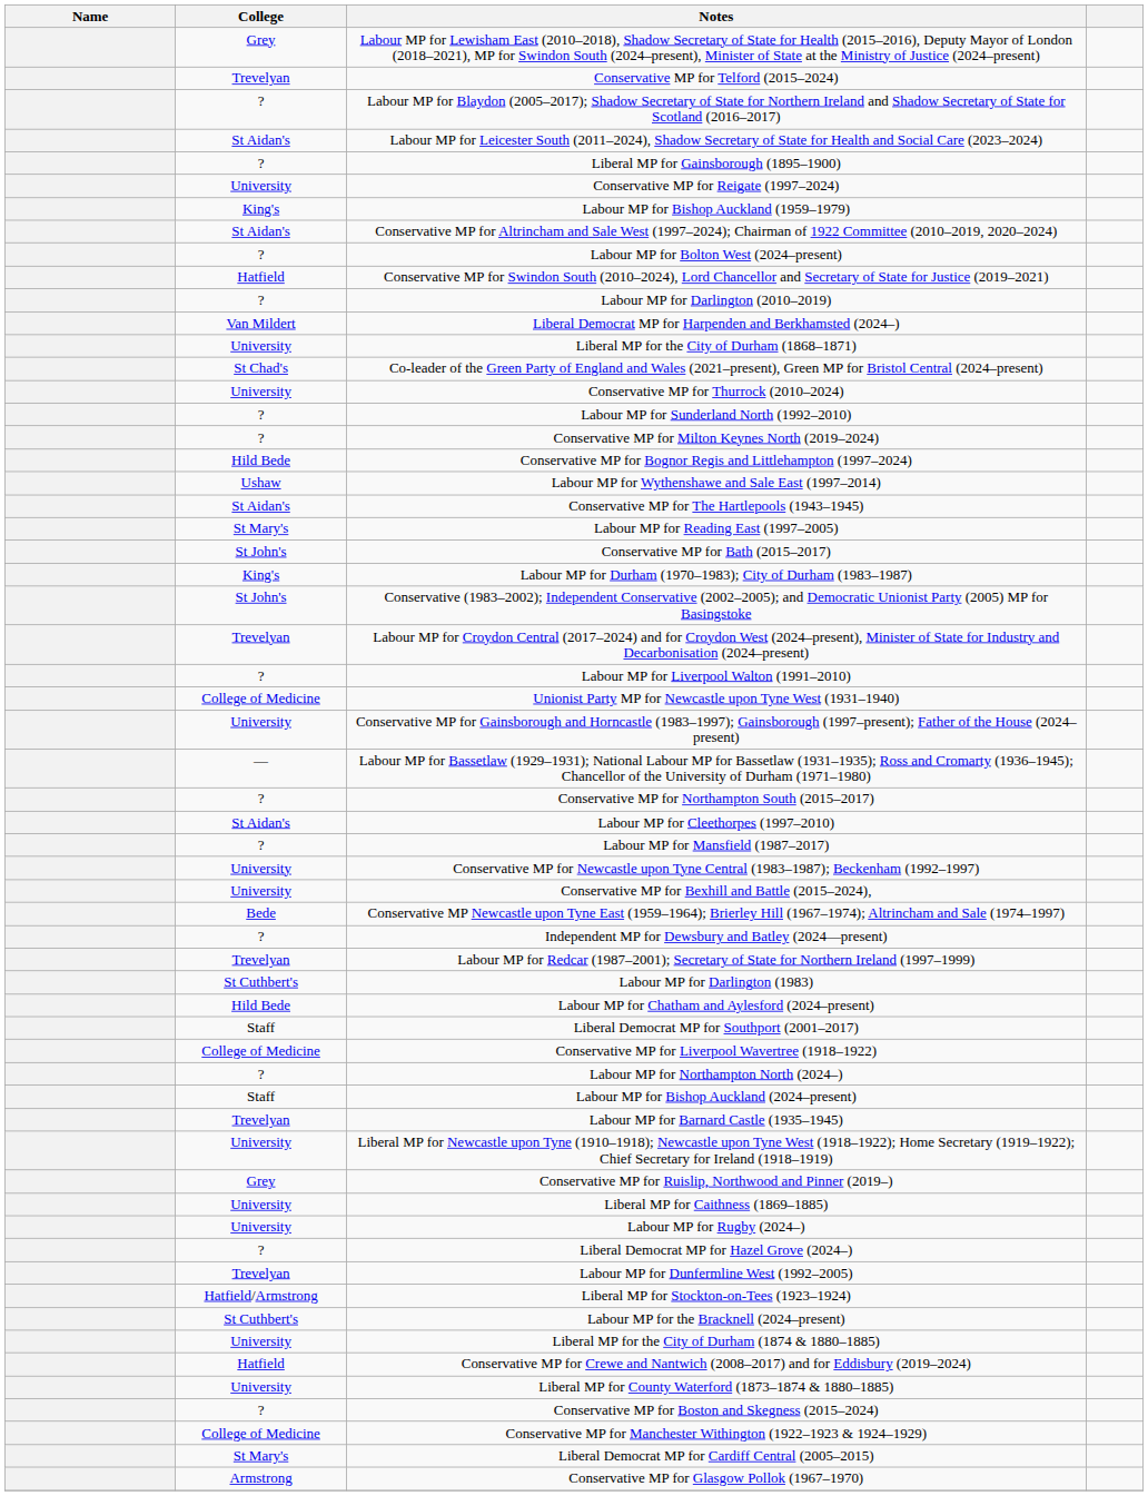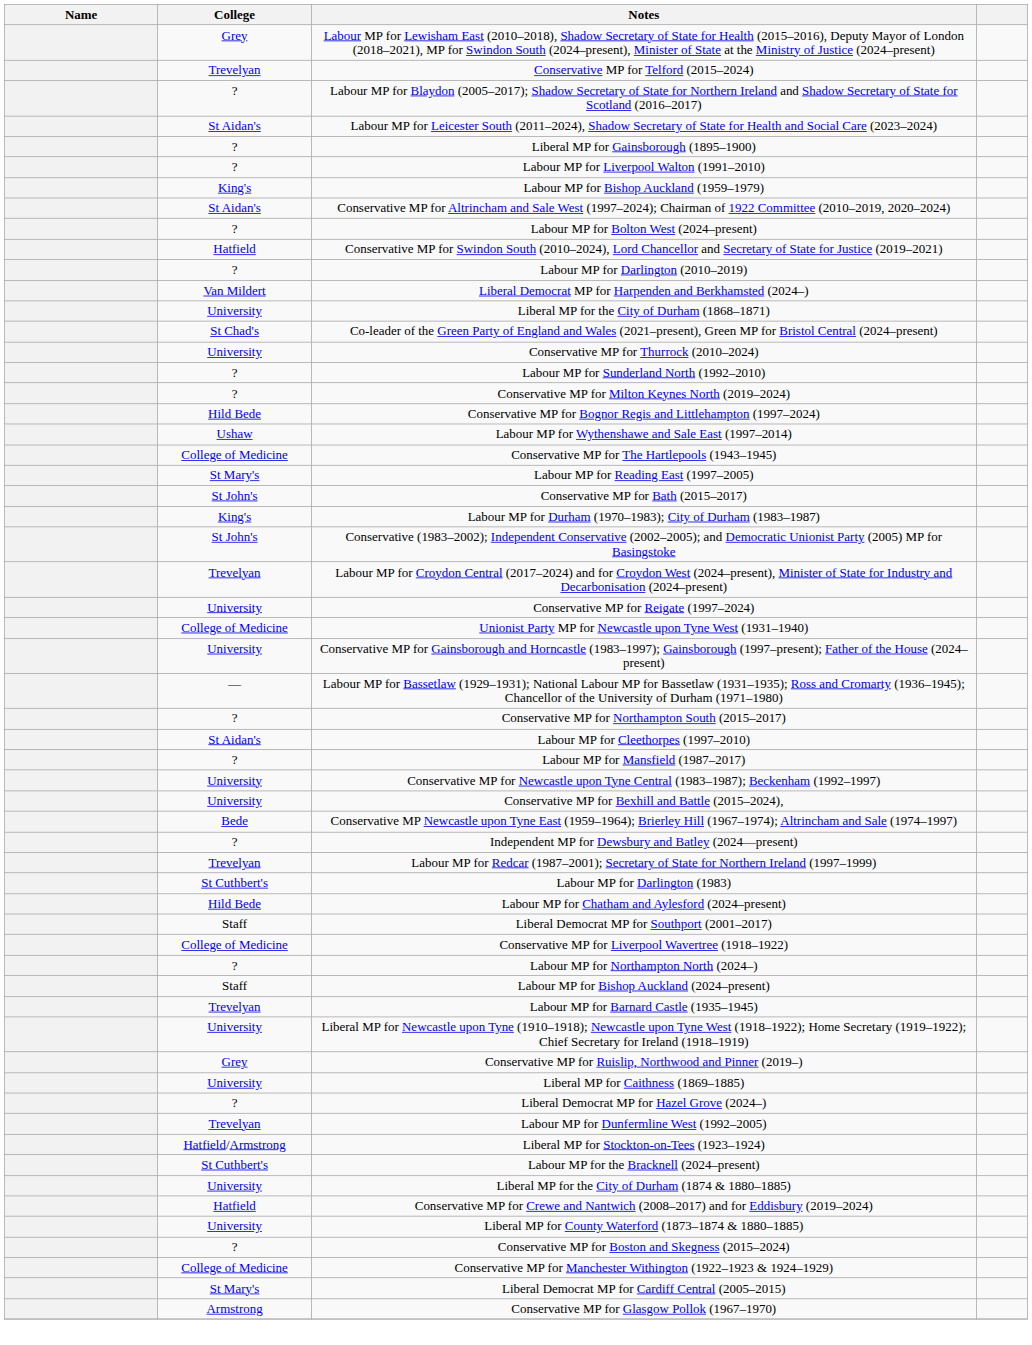rows swapped: Conservative MP for Reigate (1997–2024) <-> Labour MP for Liverpool Walton (1991–2010)
Conservative MP for The Hartlepools (1943–1945) | College: St Aidan's -> College of Medicine
- row: University | Labour MP for Rugby (2024–)
